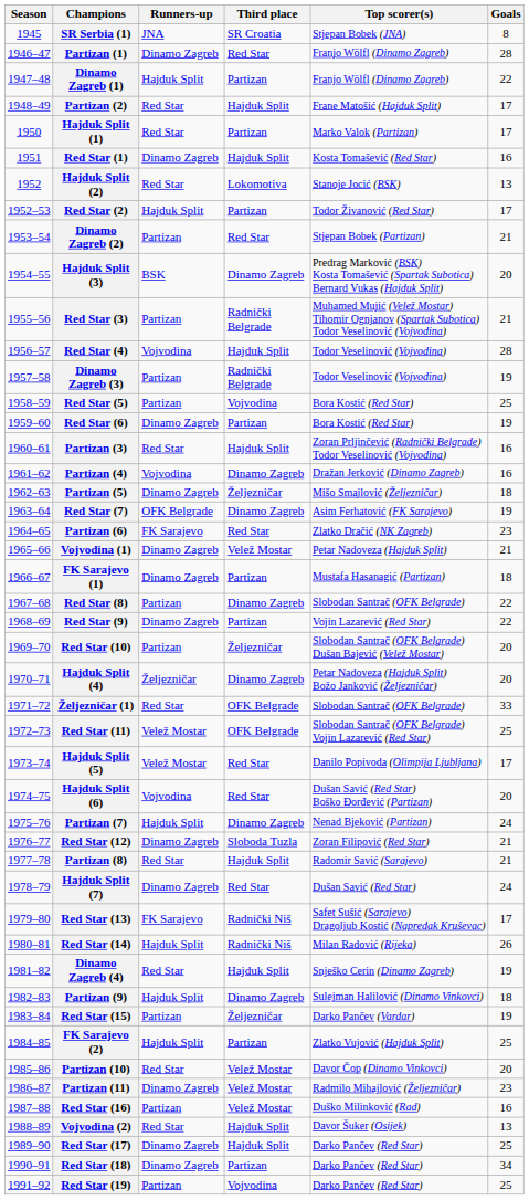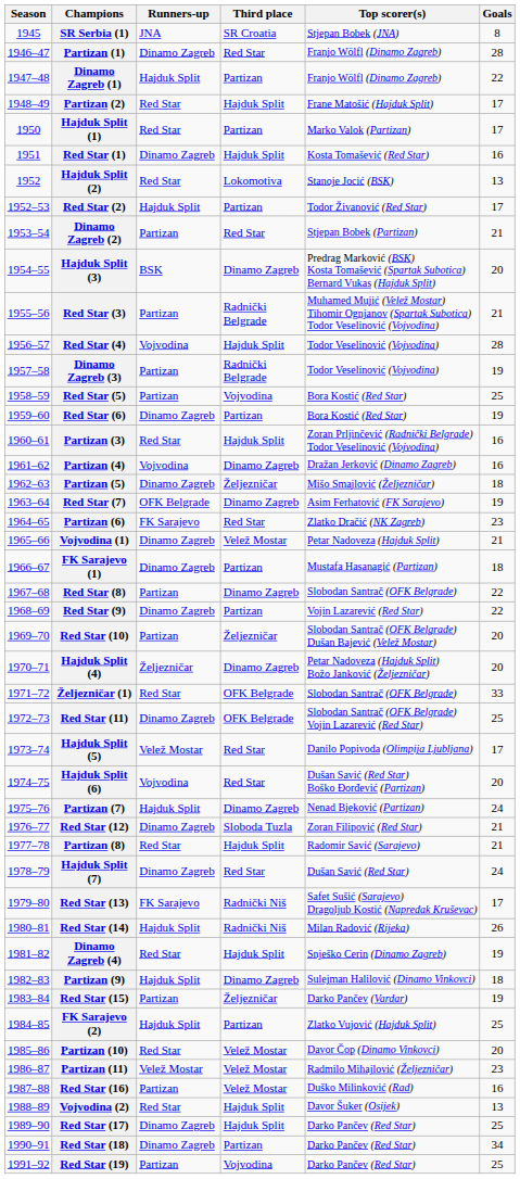Red Star (11) | Runners-up: Velež Mostar -> Dinamo Zagreb
Partizan (11) | Runners-up: Dinamo Zagreb -> Velež Mostar
